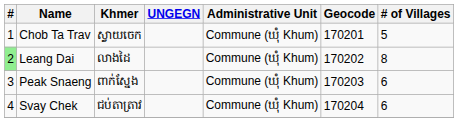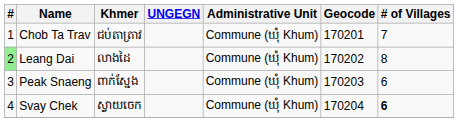Chob Ta Trav | Khmer: ស្វាយចេក -> ជប់តាត្រាវ
Chob Ta Trav | # of Villages: 5 -> 7
Svay Chek | Khmer: ជប់តាត្រាវ -> ស្វាយចេក
Svay Chek | # of Villages: normal -> bold
